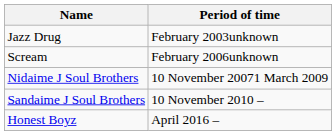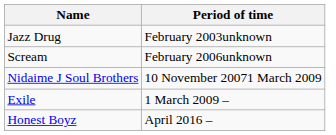+ row: Exile | 1 March 2009 –
- row: Sandaime J Soul Brothers | 10 November 2010 –
